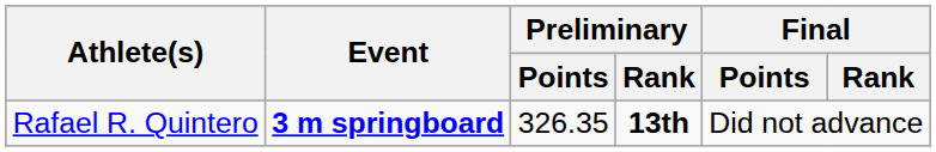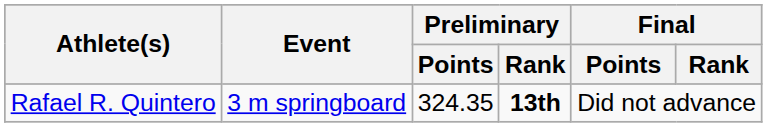Rafael R. Quintero | Event: bold -> normal
Rafael R. Quintero | Preliminary / Points: 326.35 -> 324.35
